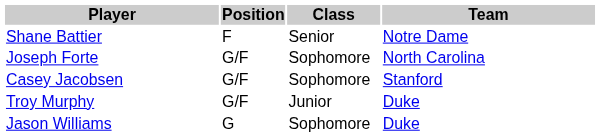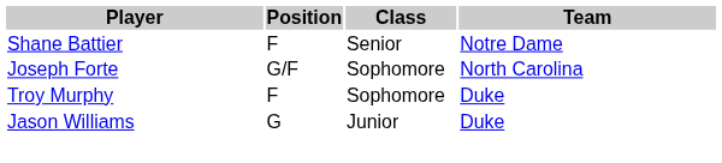- row: Casey Jacobsen | G/F | Sophomore | Stanford
Troy Murphy | Position: G/F -> F
Troy Murphy | Class: Junior -> Sophomore
Jason Williams | Class: Sophomore -> Junior
